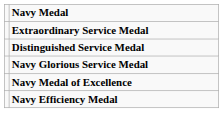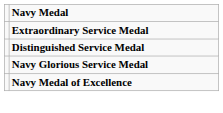- row: Navy Efficiency Medal
